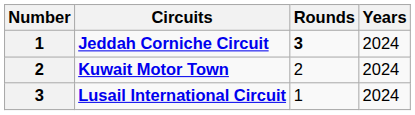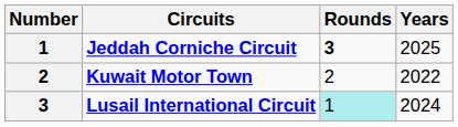Jeddah Corniche Circuit | Years: 2024 -> 2025
Kuwait Motor Town | Years: 2024 -> 2022
Lusail International Circuit | Rounds: no background -> paleturquoise background
